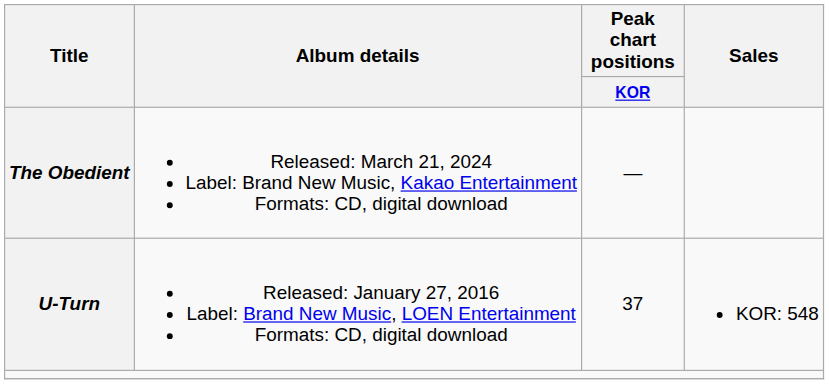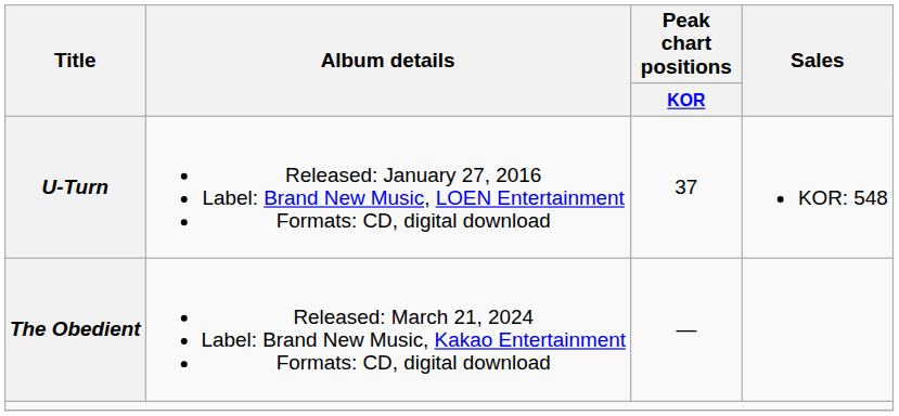rows swapped: U-Turn <-> The Obedient
